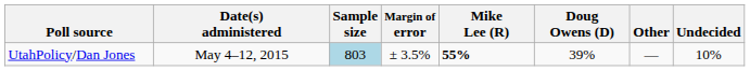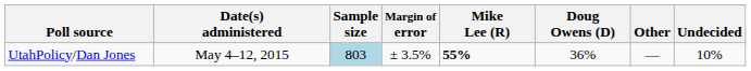UtahPolicy/Dan Jones | Doug Owens (D): 39% -> 36%
